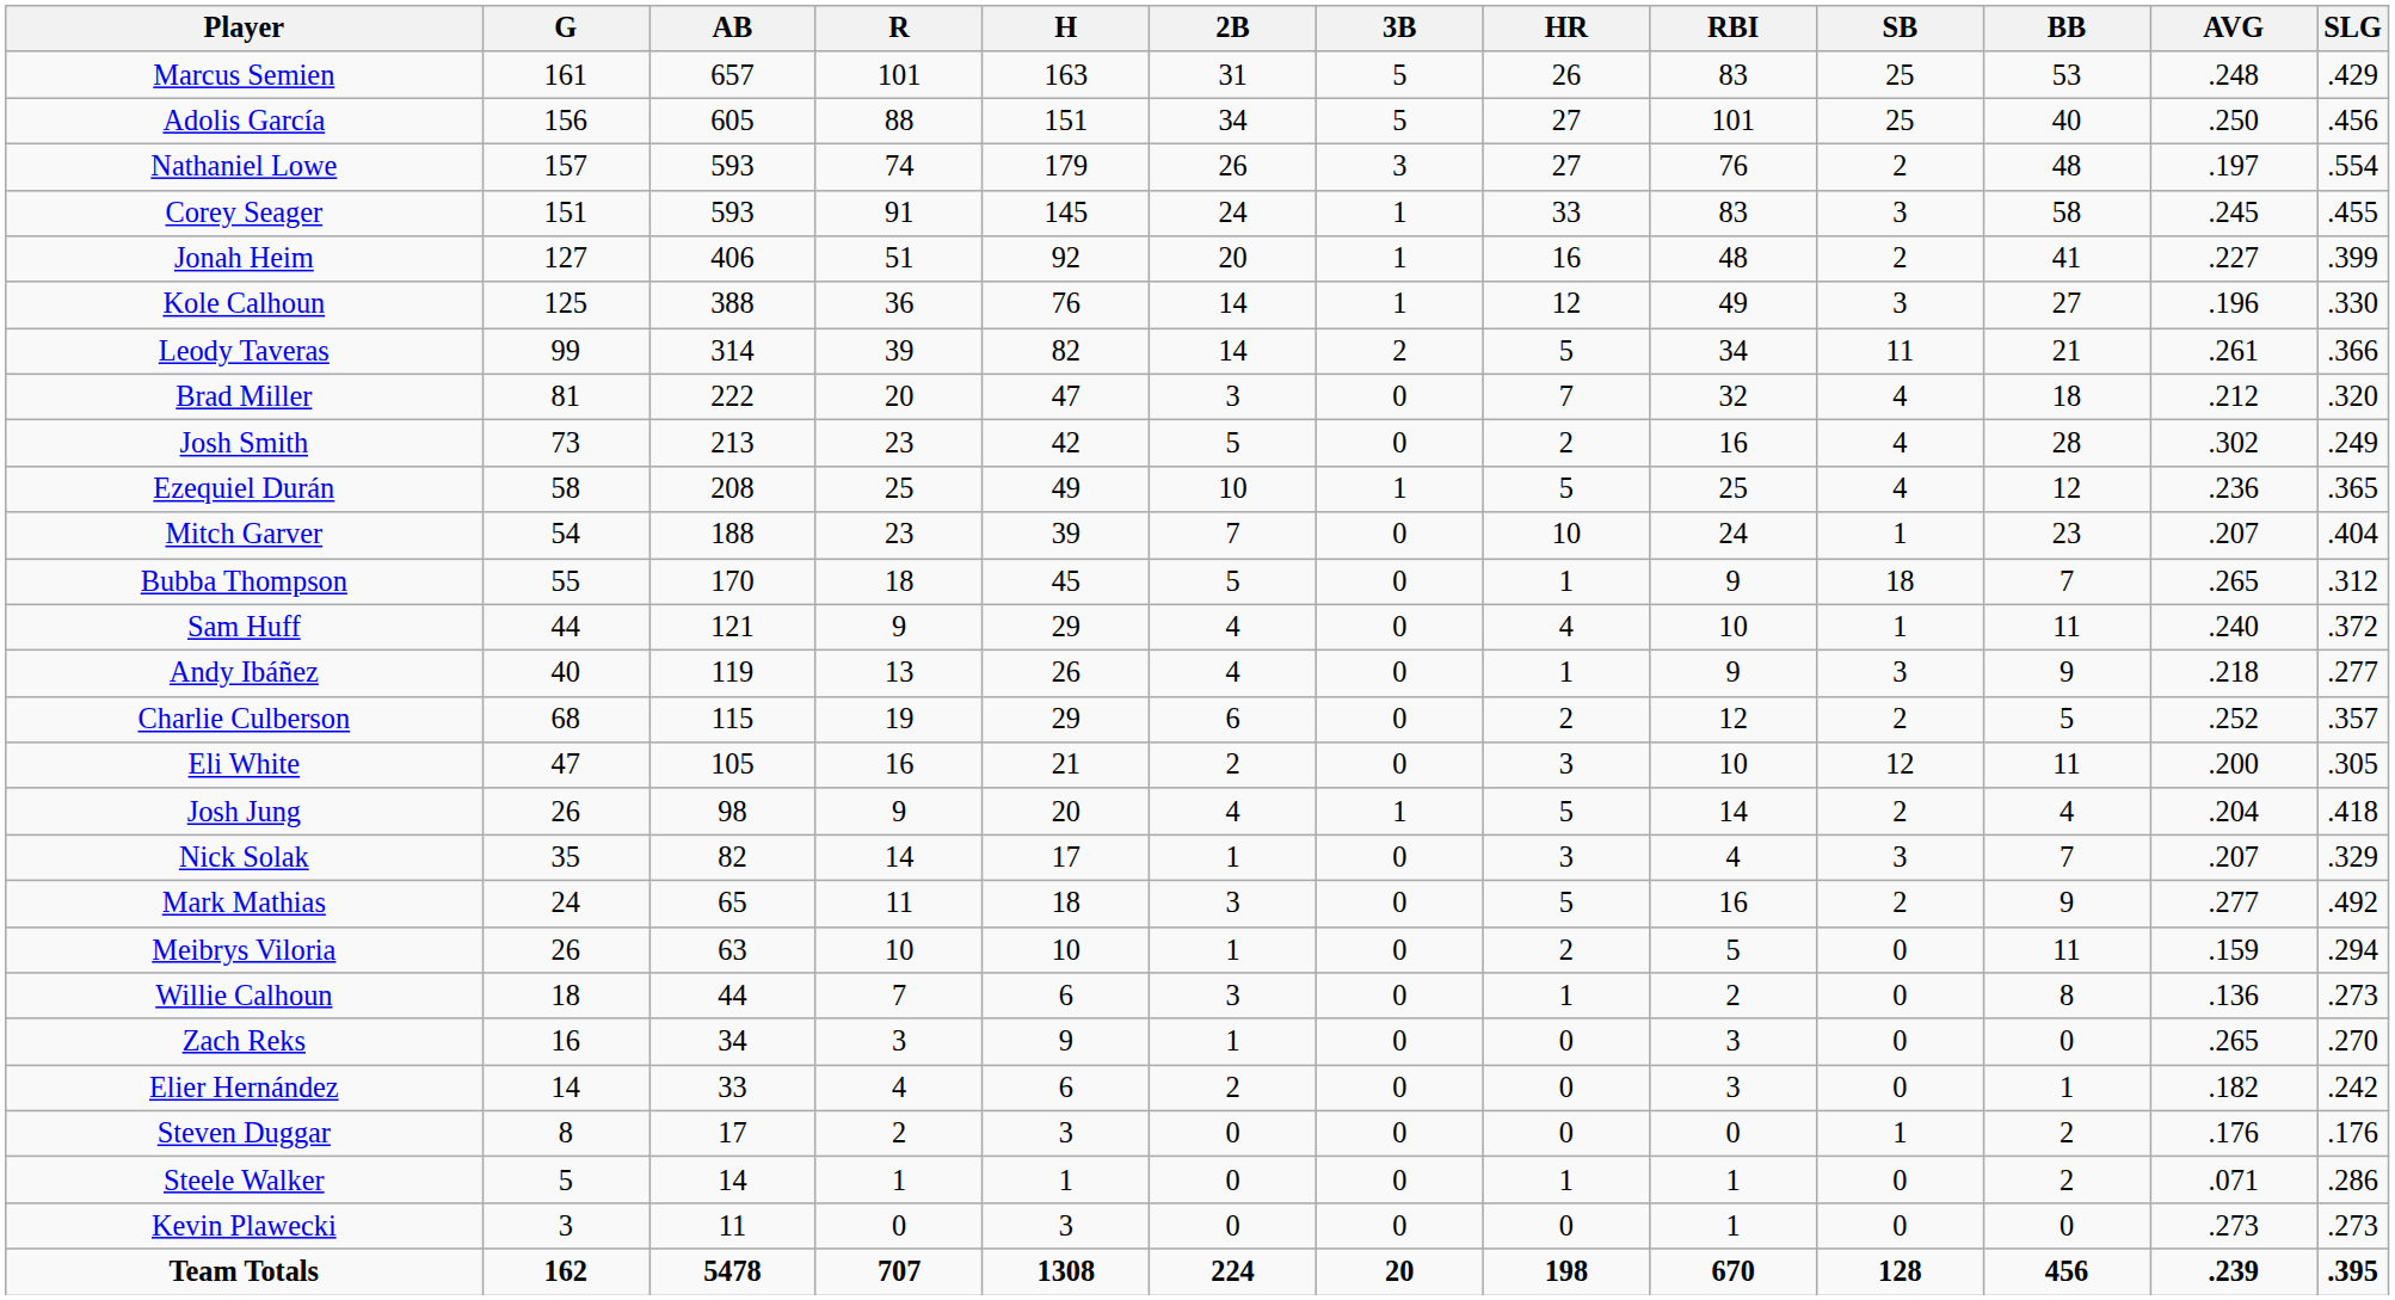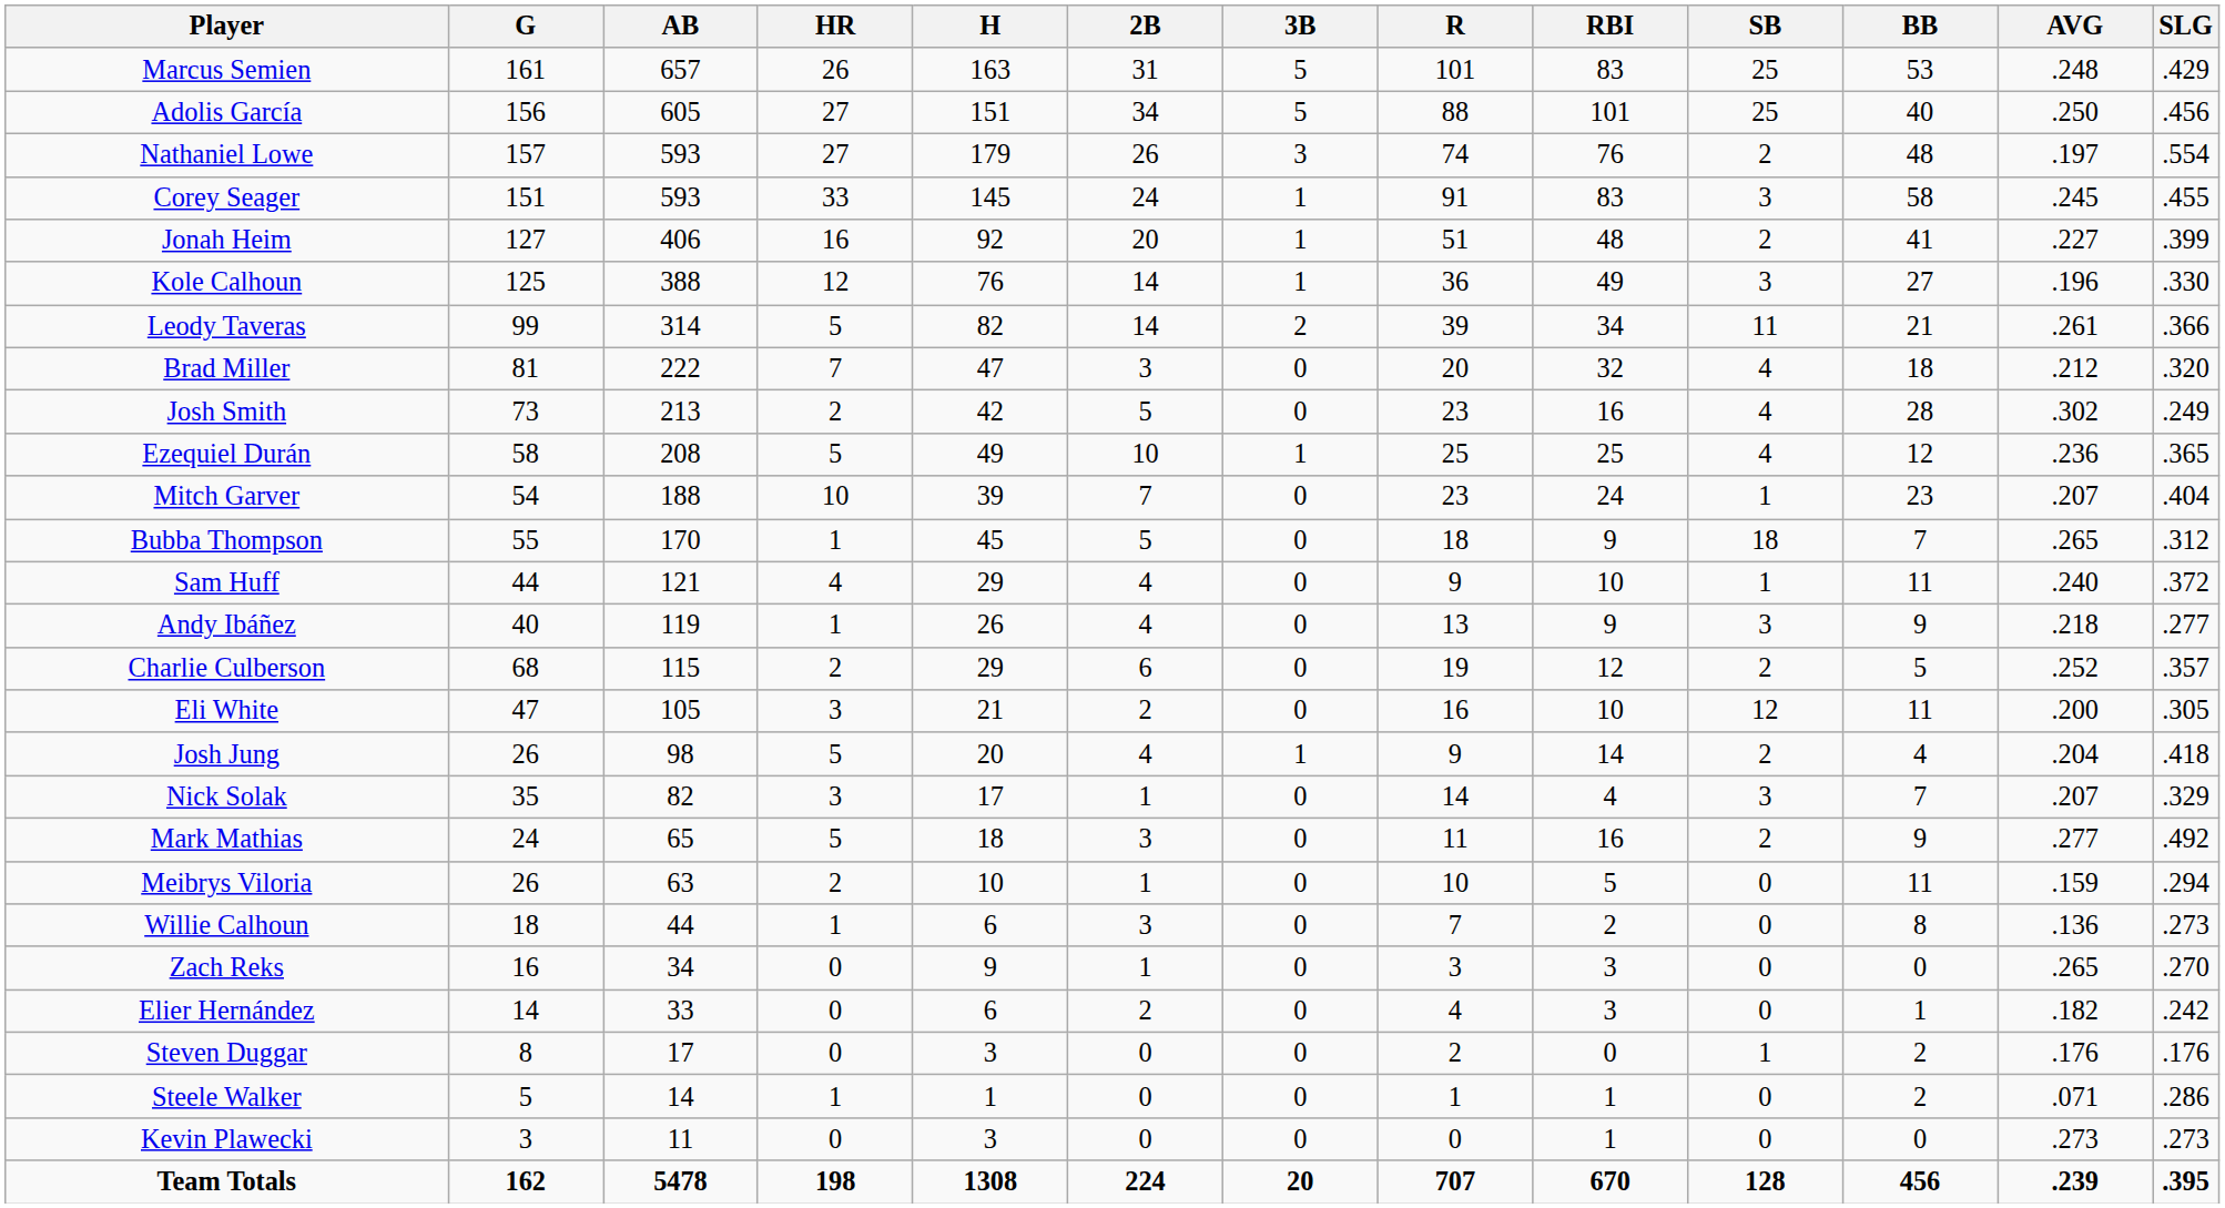columns swapped: R <-> HR
